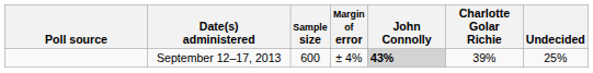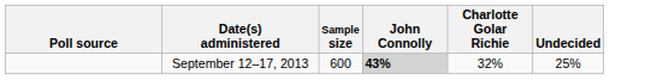- column: Margin of error | ± 4%
September 12–17, 2013 | Charlotte Golar Richie: 39% -> 32%
